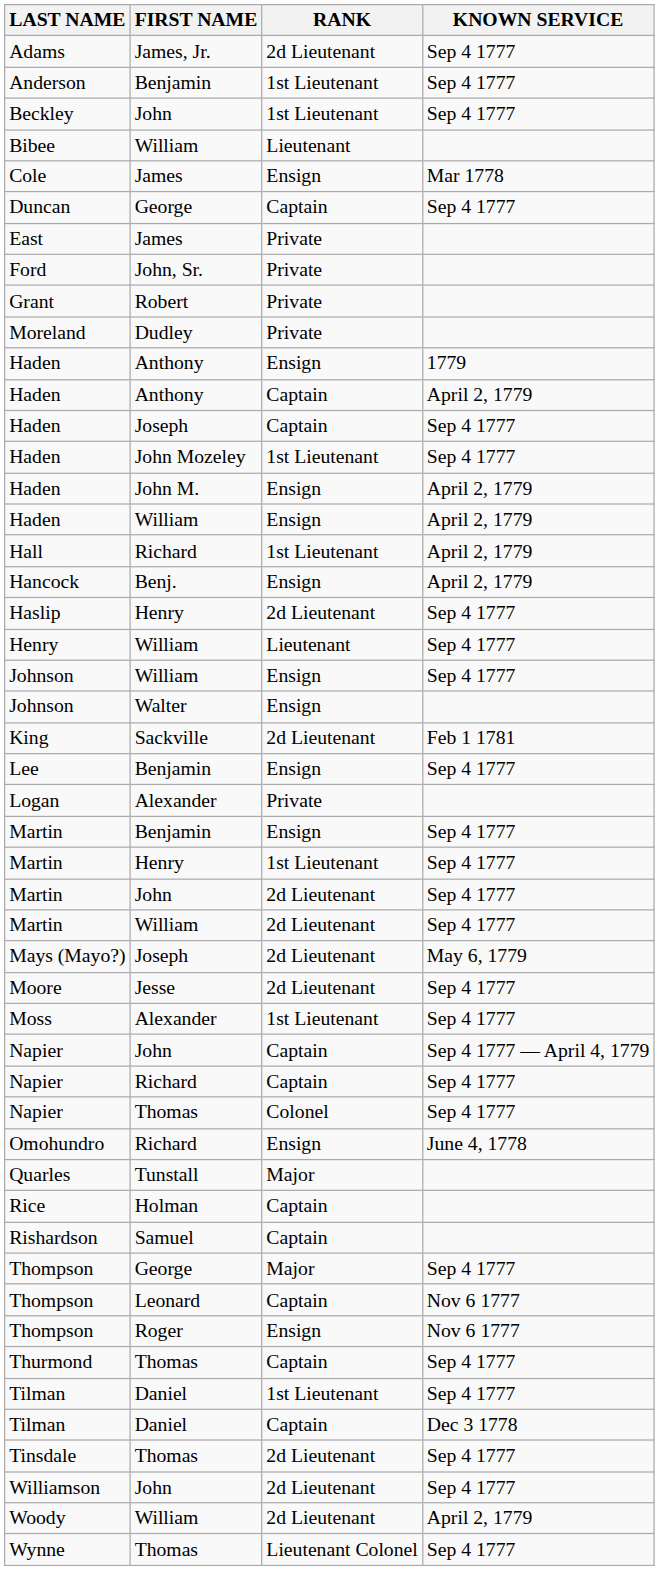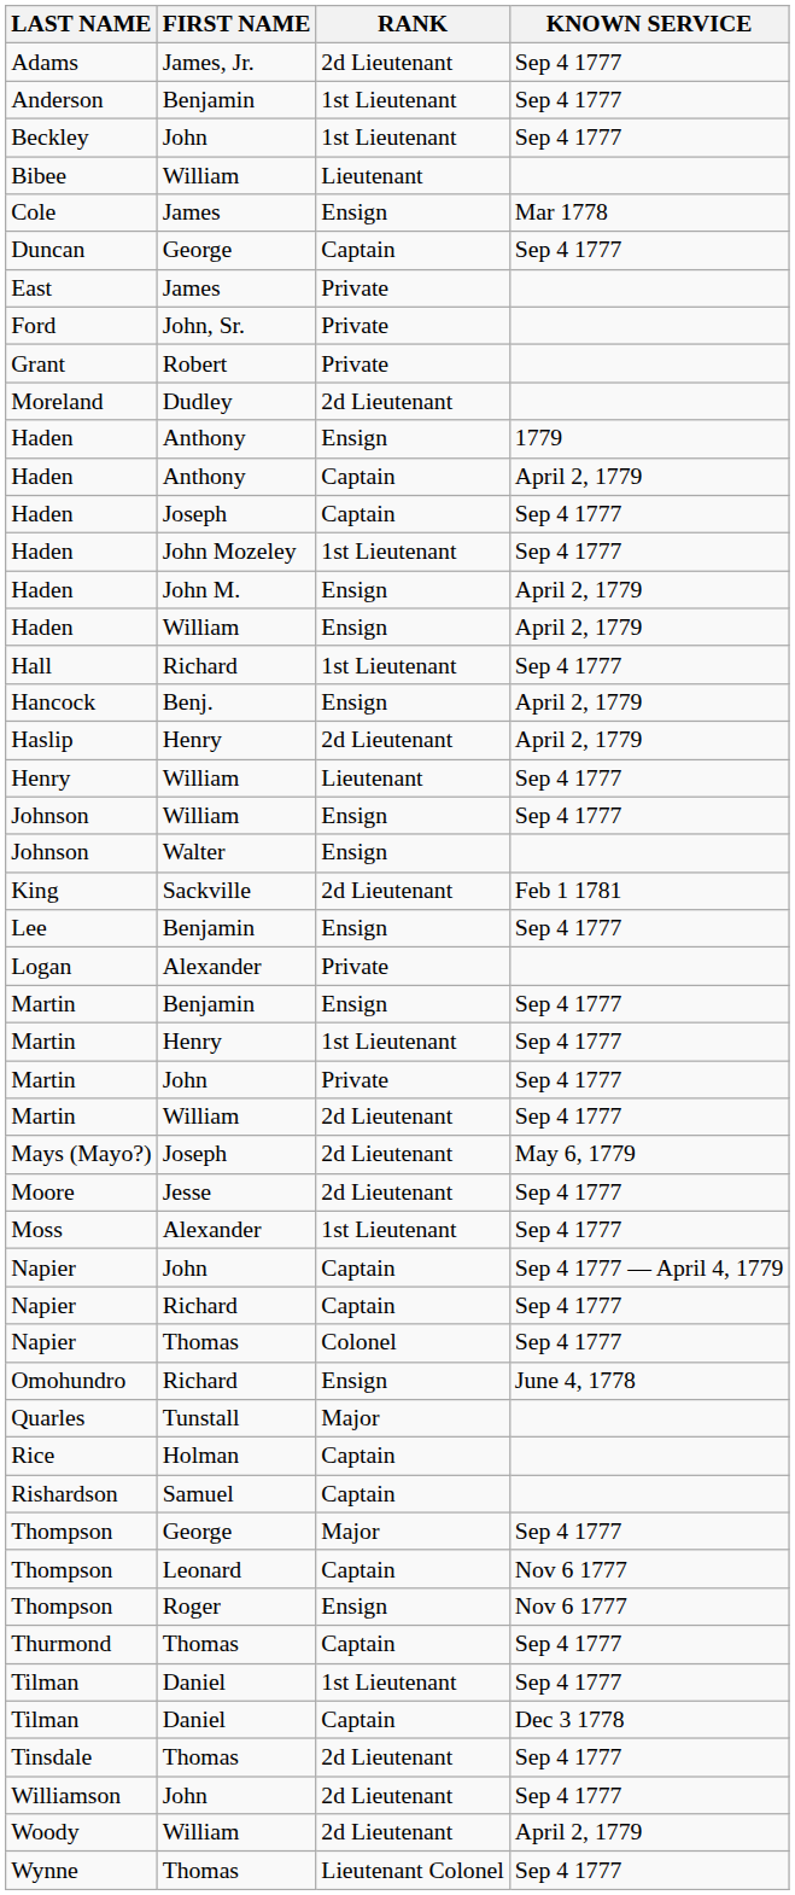Moreland | RANK: Private -> 2d Lieutenant
Hall | KNOWN SERVICE: April 2, 1779 -> Sep 4 1777
Haslip | KNOWN SERVICE: Sep 4 1777 -> April 2, 1779
Martin / John | RANK: 2d Lieutenant -> Private
